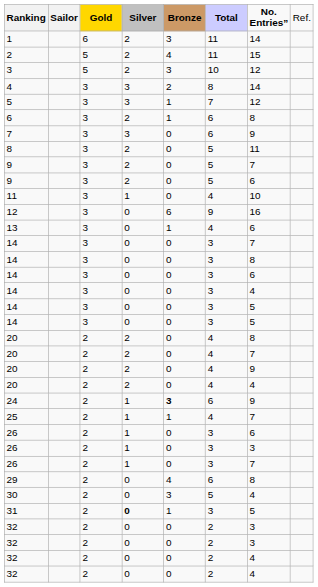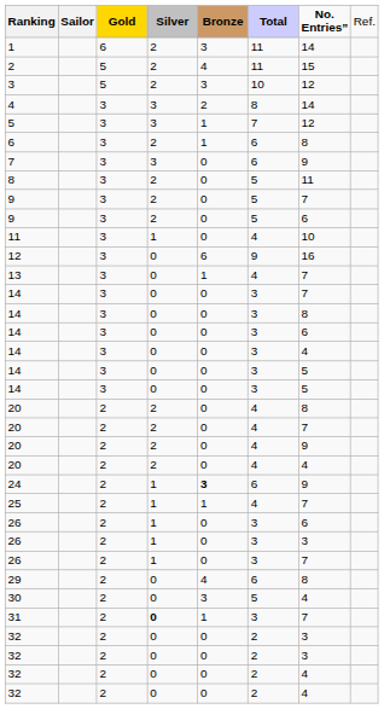13 | column 7: 6 -> 7
31 | column 7: 5 -> 7
